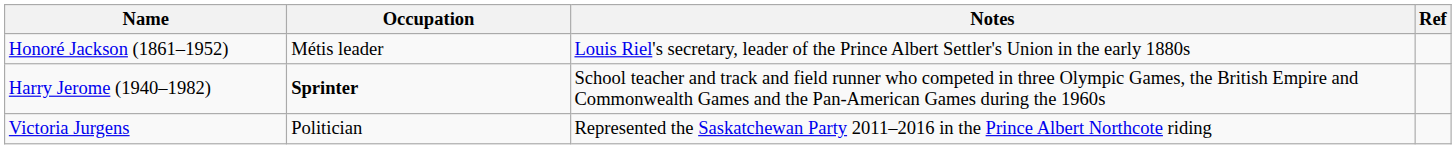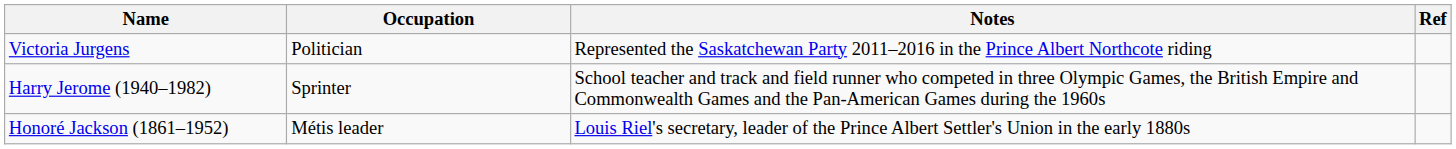rows swapped: Honoré Jackson (1861–1952) <-> Victoria Jurgens
Harry Jerome (1940–1982) | Occupation: bold -> normal
